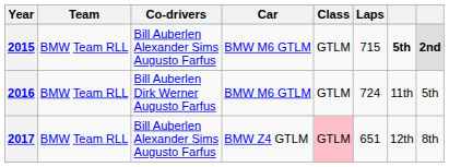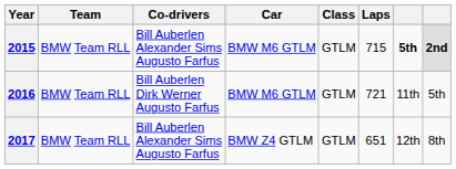2016 | Laps: 724 -> 721
2017 | Class: pink background -> no background
